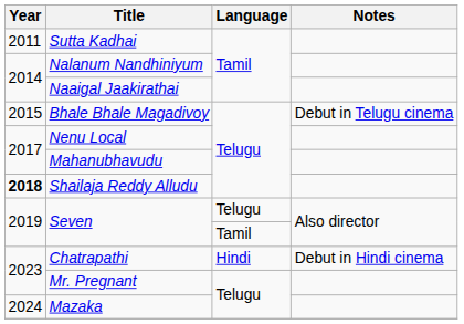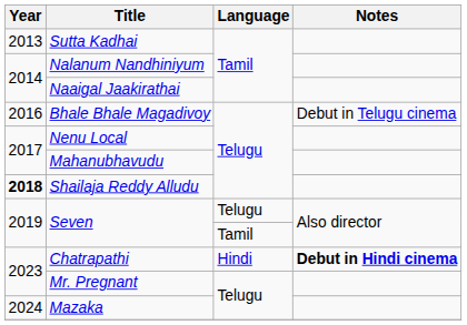Sutta Kadhai | Year: 2011 -> 2013
Bhale Bhale Magadivoy | Year: 2015 -> 2016
Chatrapathi | Notes: normal -> bold
